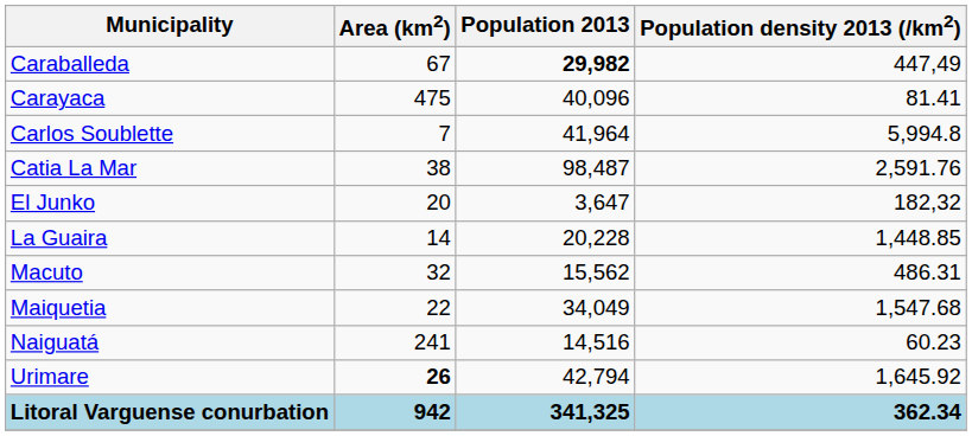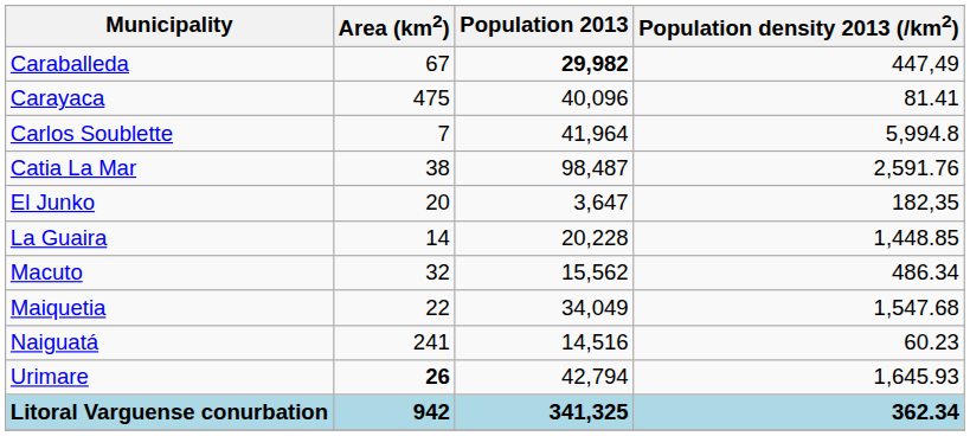El Junko | Population density 2013 (/km2): 182,32 -> 182,35
Macuto | Population density 2013 (/km2): 486.31 -> 486.34
Urimare | Population density 2013 (/km2): 1,645.92 -> 1,645.93
